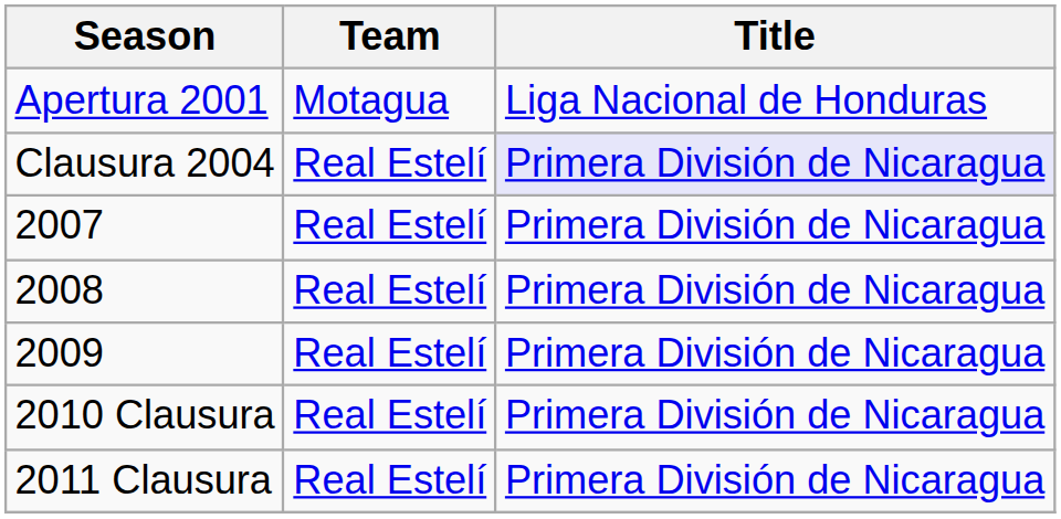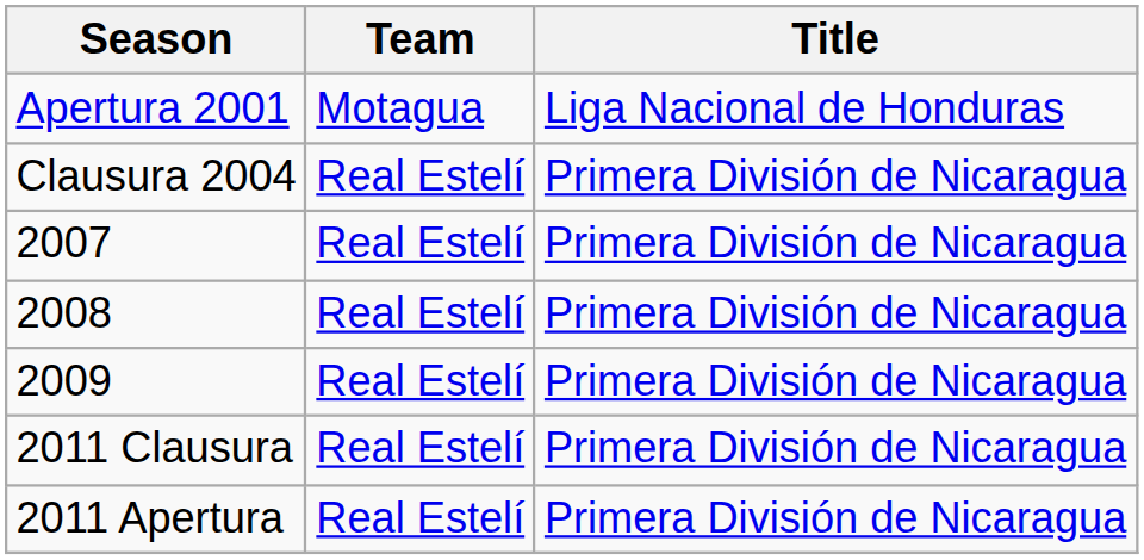Clausura 2004 | Title: lavender background -> no background
- row: 2010 Clausura | Real Estelí | Primera División de Nicaragua
+ row: 2011 Apertura | Real Estelí | Primera División de Nicaragua
